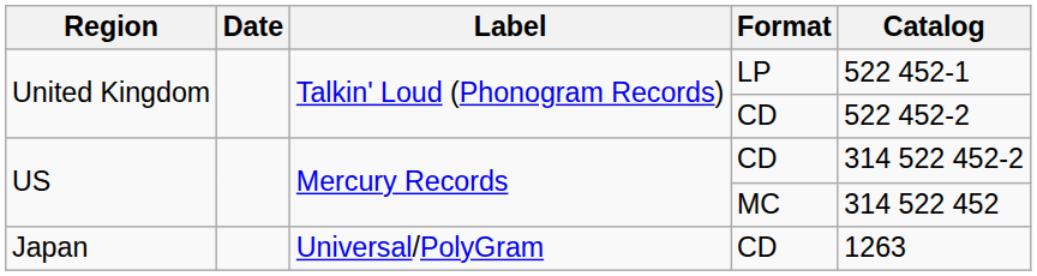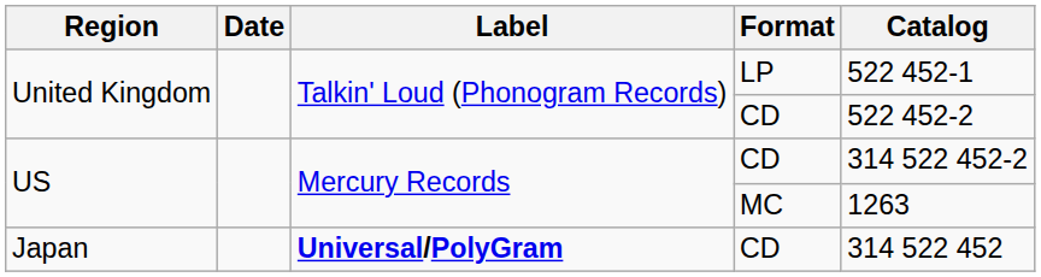US / MC | Catalog: 314 522 452 -> 1263
Japan | Label: normal -> bold
Japan | Catalog: 1263 -> 314 522 452
